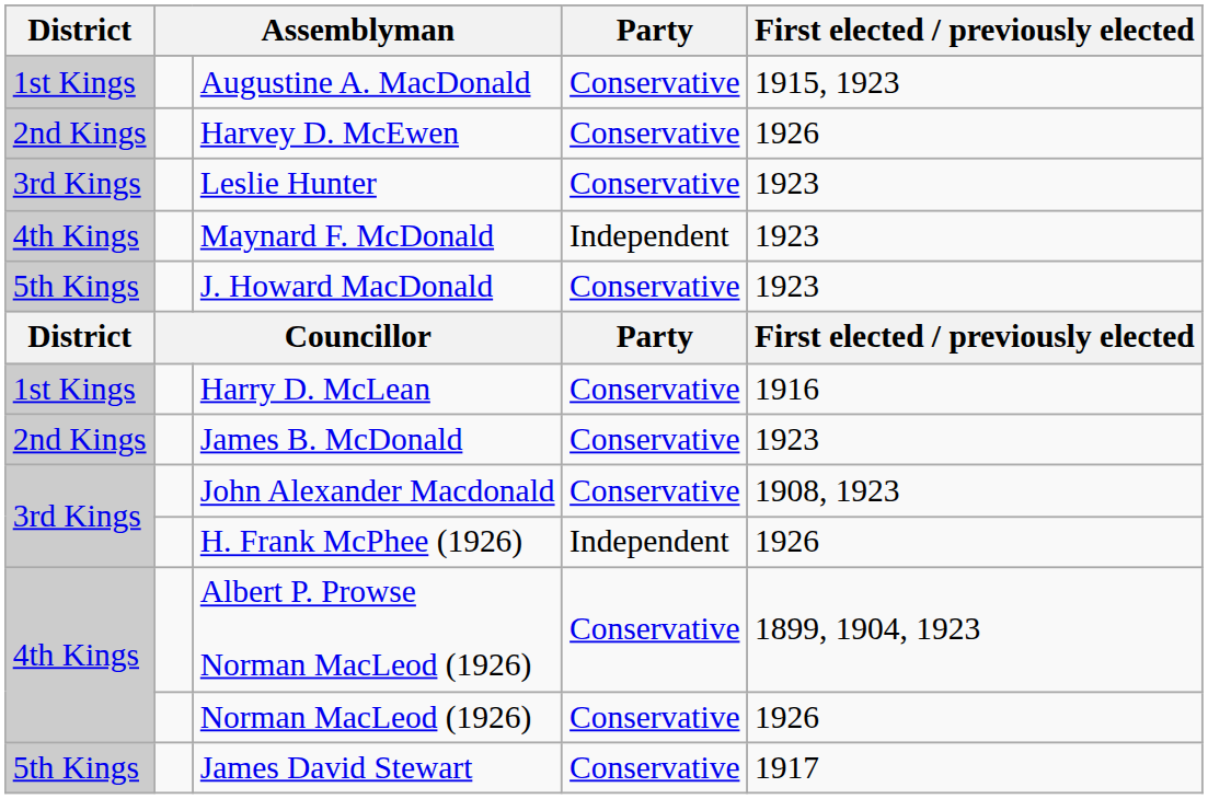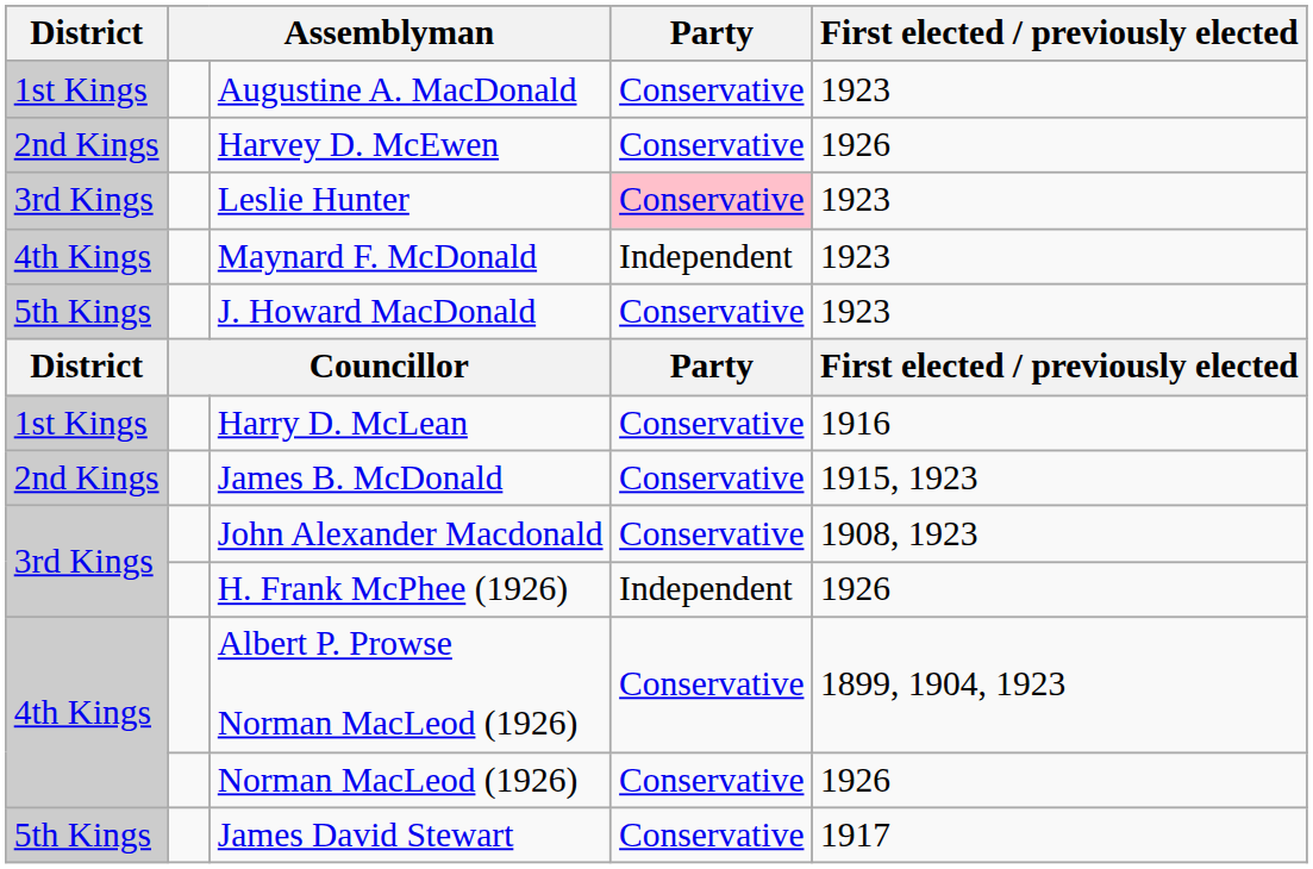Augustine A. MacDonald | First elected / previously elected: 1915, 1923 -> 1923
Leslie Hunter | Party: no background -> pink background
James B. McDonald | First elected / previously elected: 1923 -> 1915, 1923
